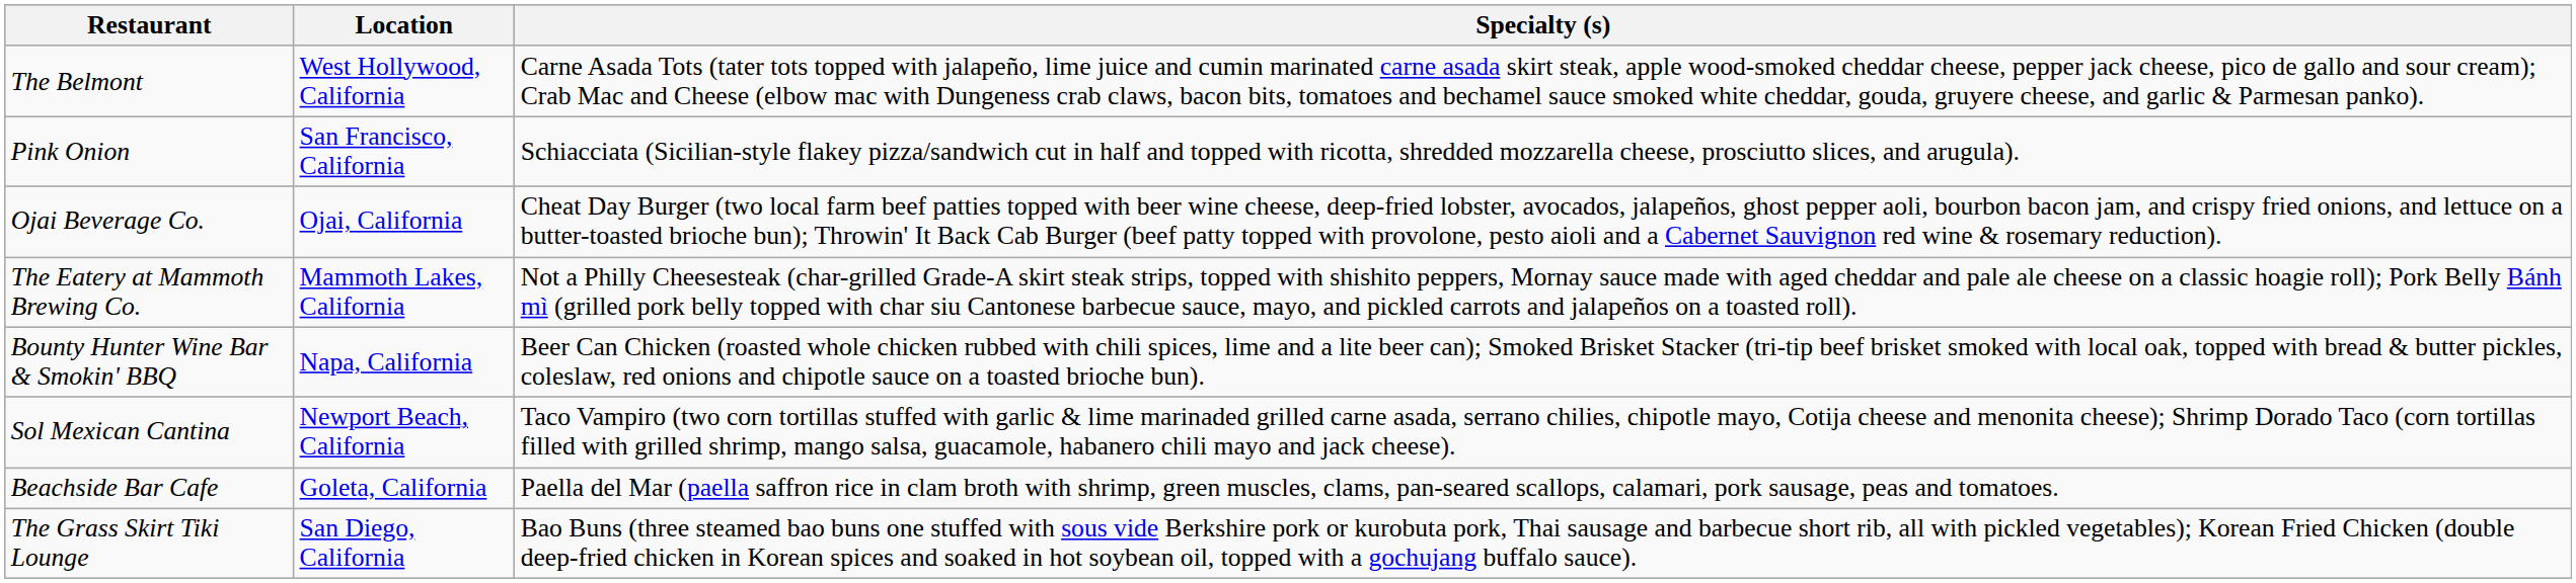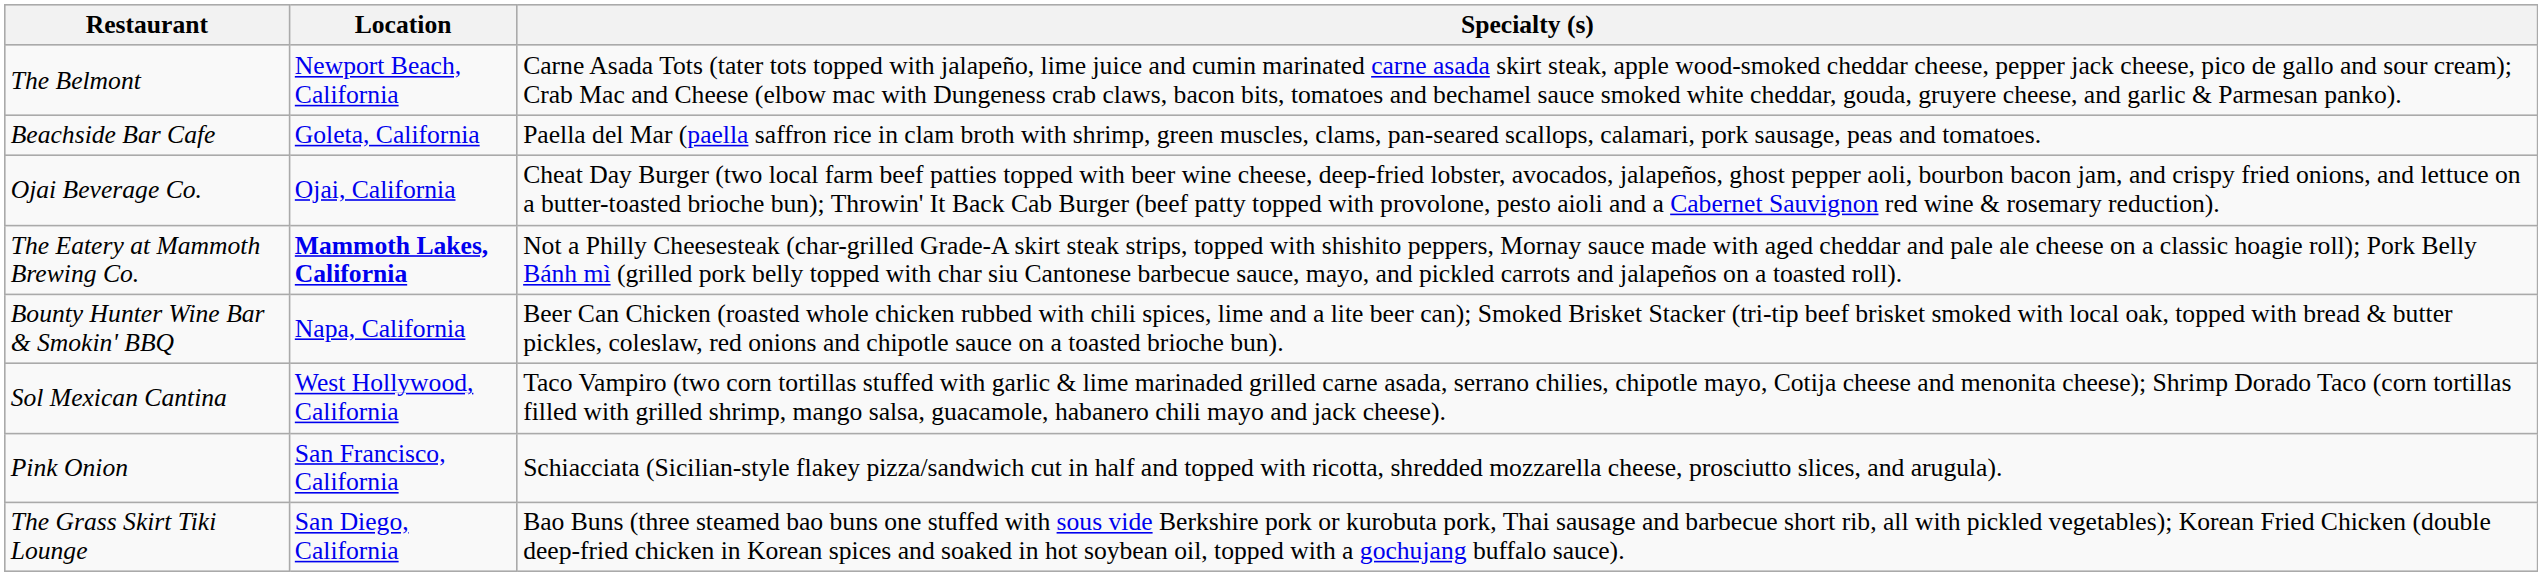The Belmont | Location: West Hollywood, California -> Newport Beach, California
rows swapped: Pink Onion <-> Beachside Bar Cafe
The Eatery at Mammoth Brewing Co. | Location: normal -> bold
Sol Mexican Cantina | Location: Newport Beach, California -> West Hollywood, California
